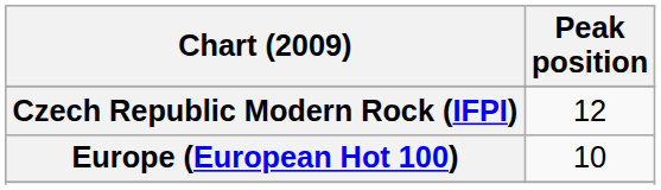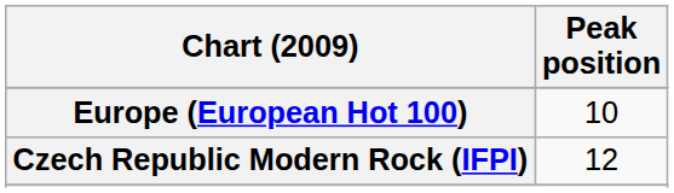rows swapped: Czech Republic Modern Rock (IFPI) <-> Europe (European Hot 100)
